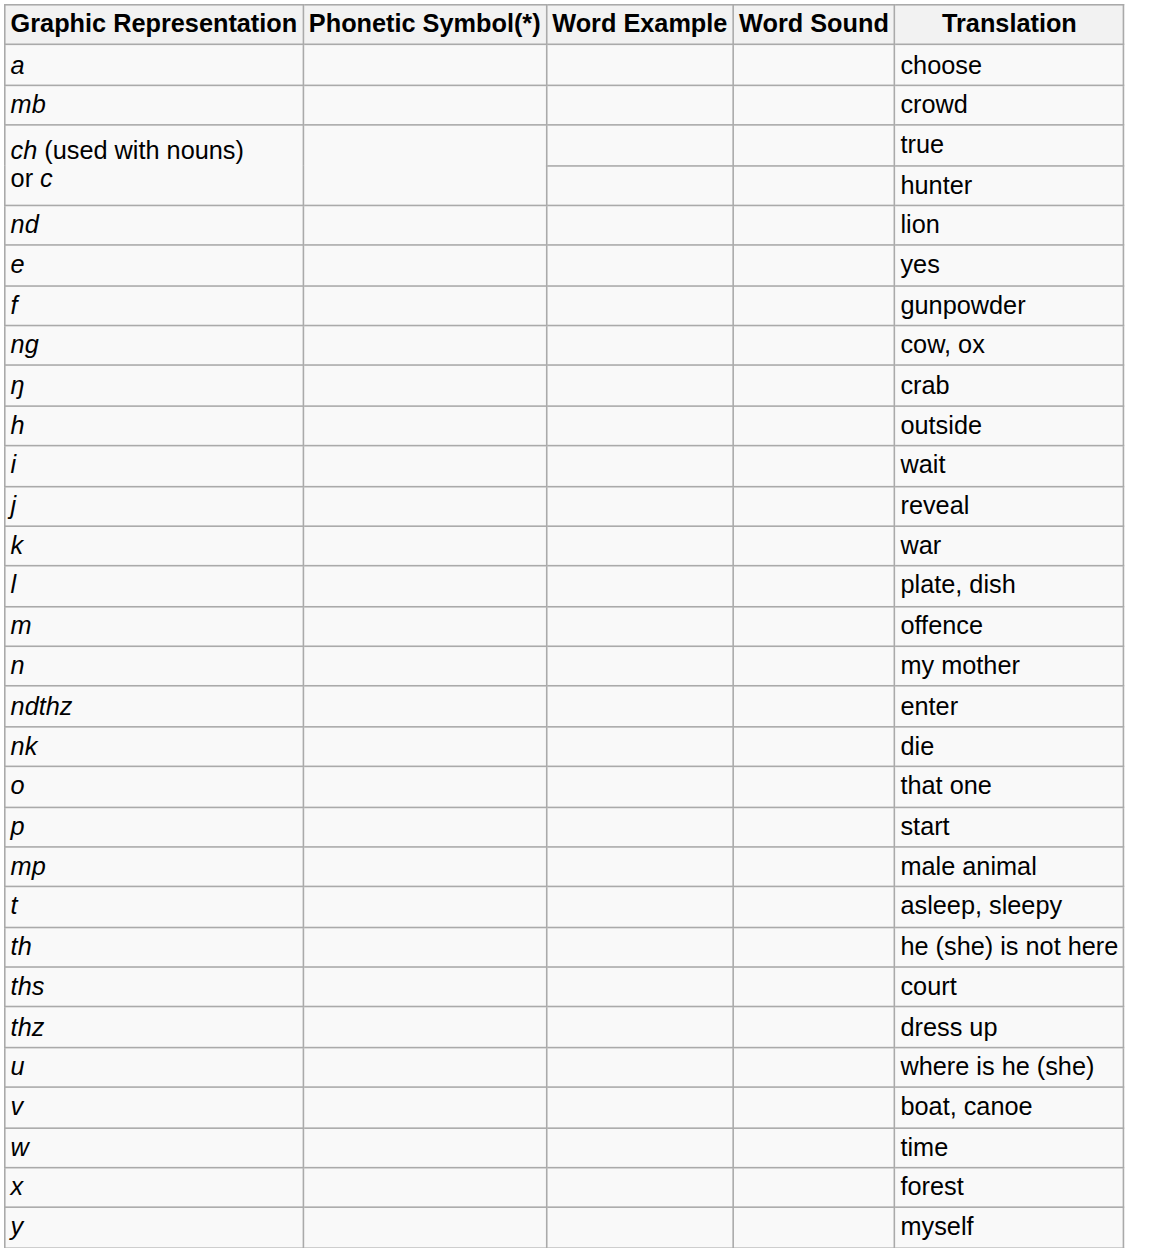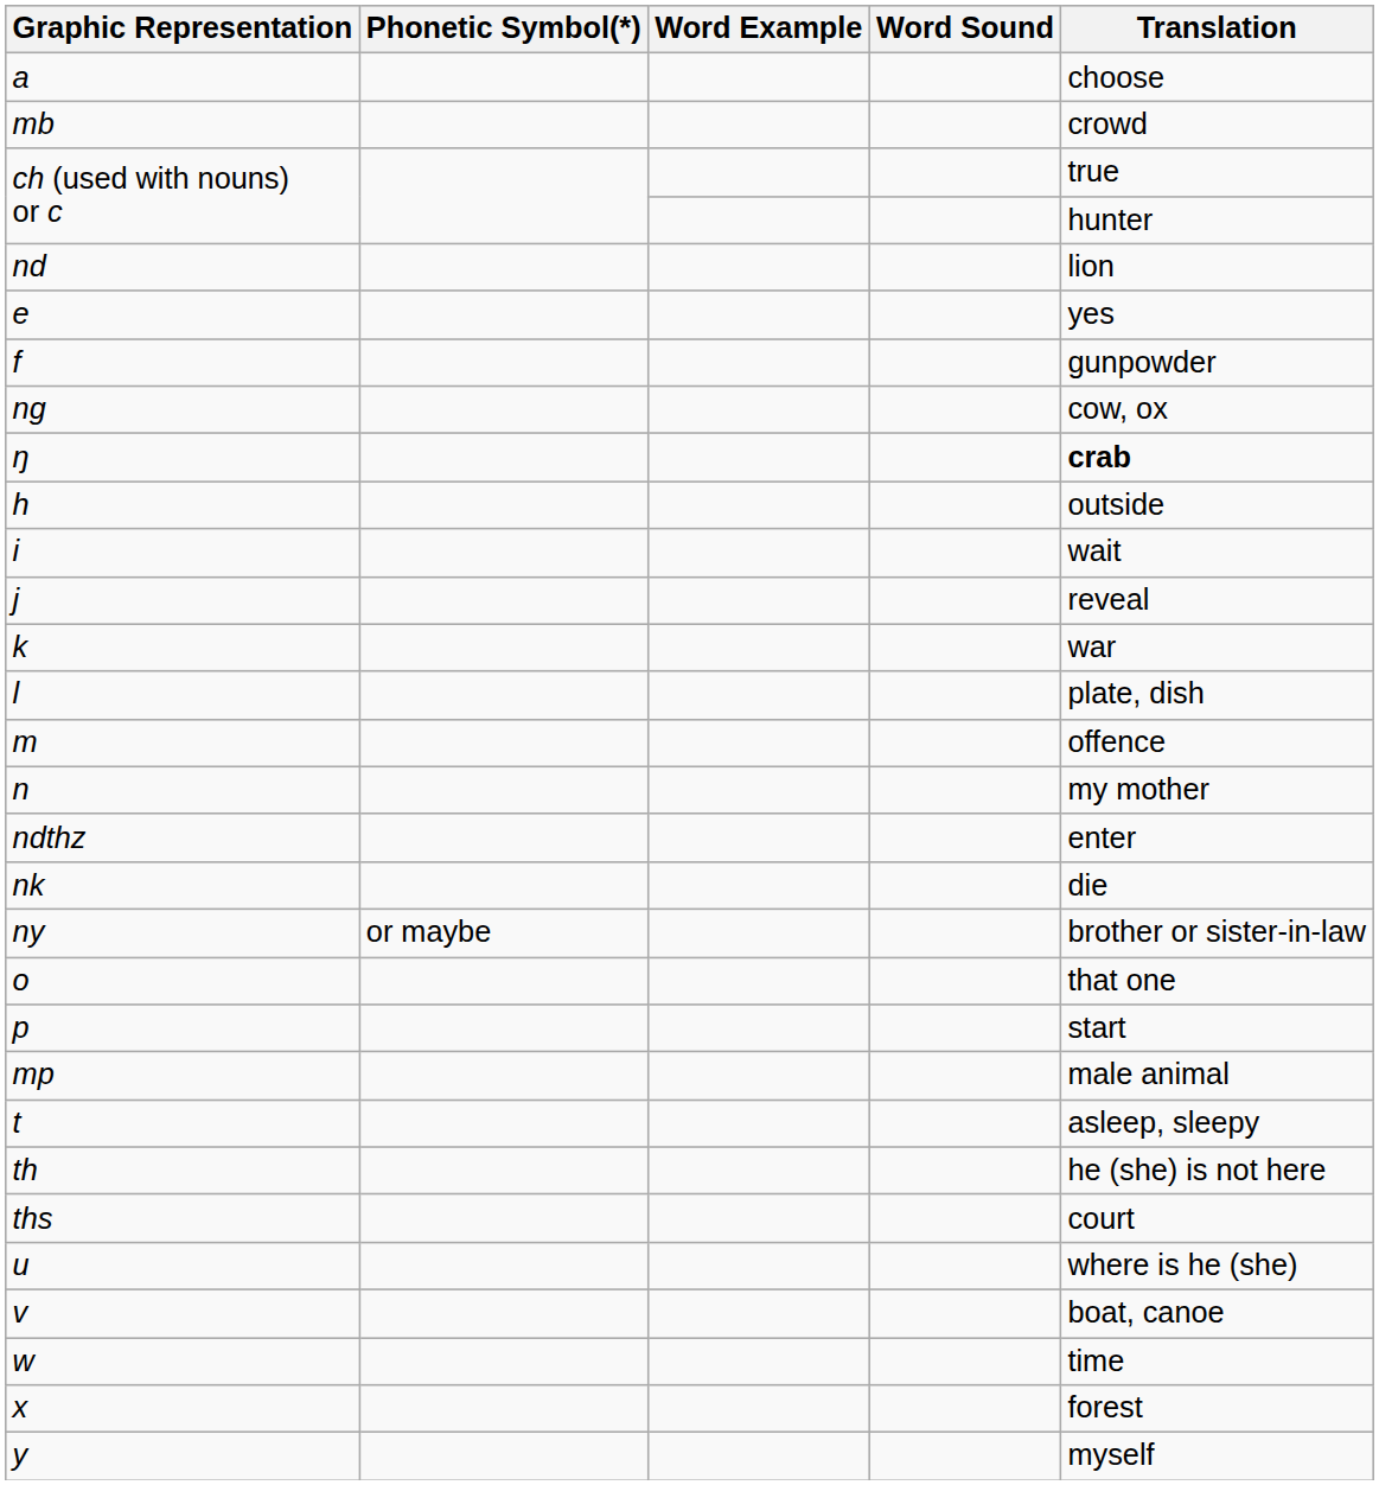ŋ | Translation: normal -> bold
+ row: ny | or maybe | brother or sister-in-law
- row: thz | dress up
